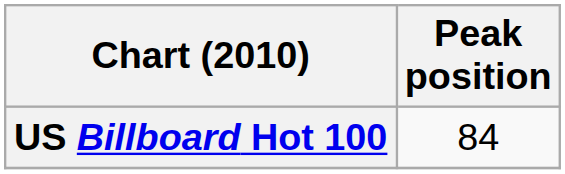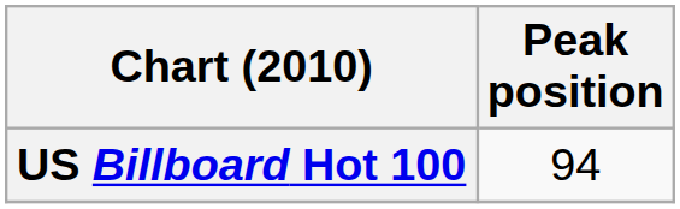US Billboard Hot 100 | Peak position: 84 -> 94
